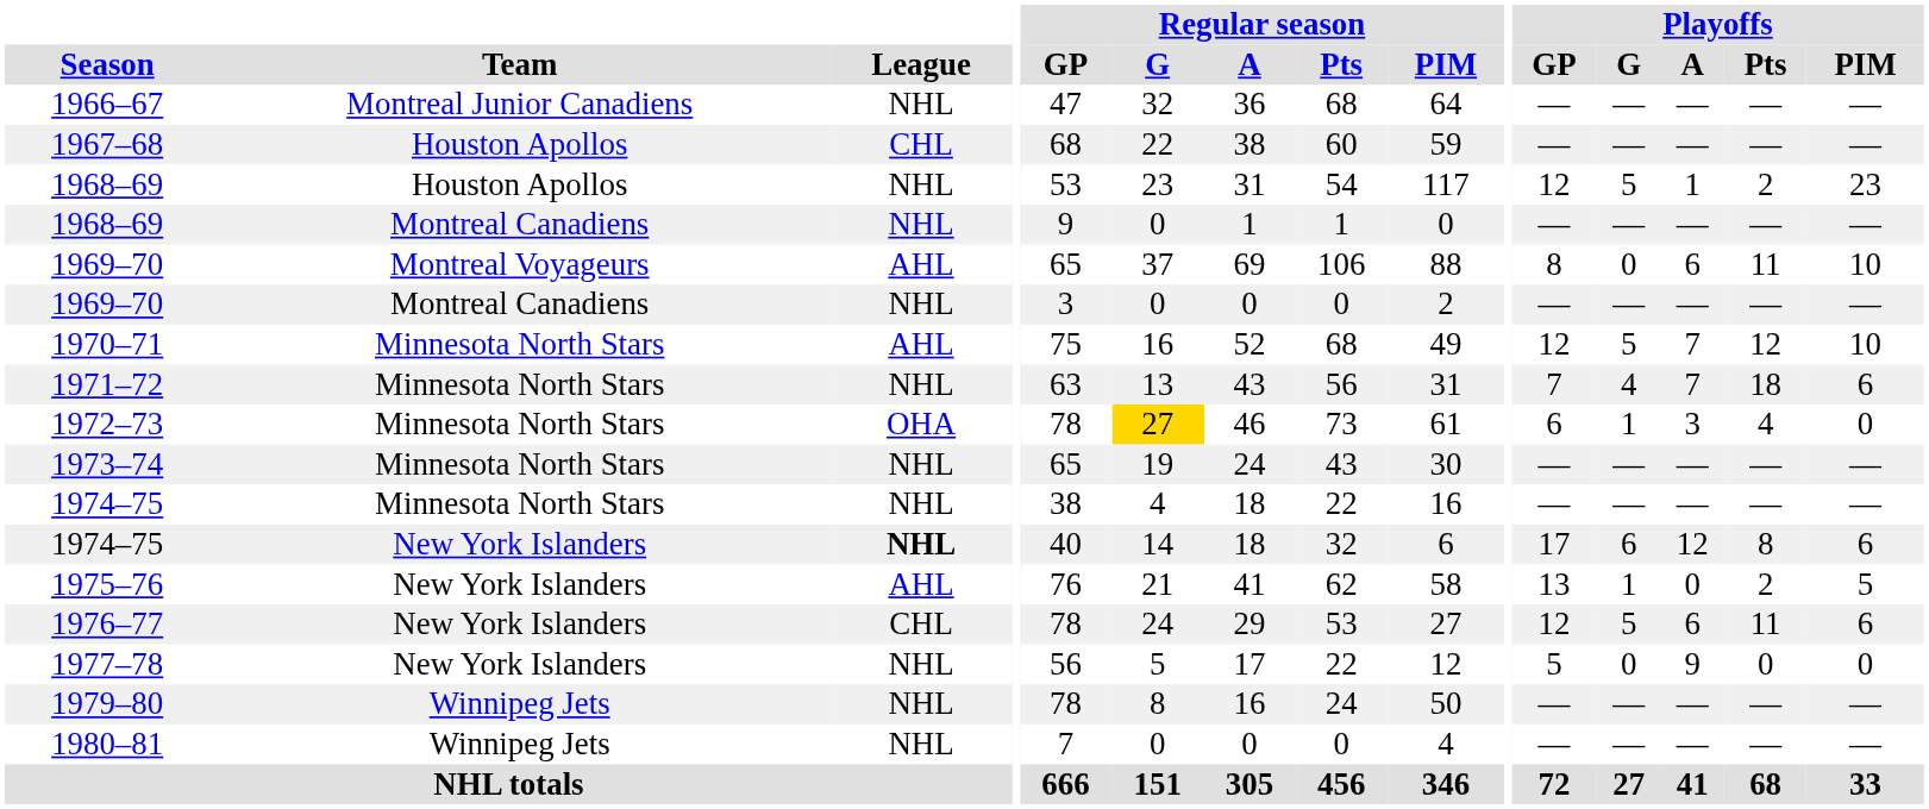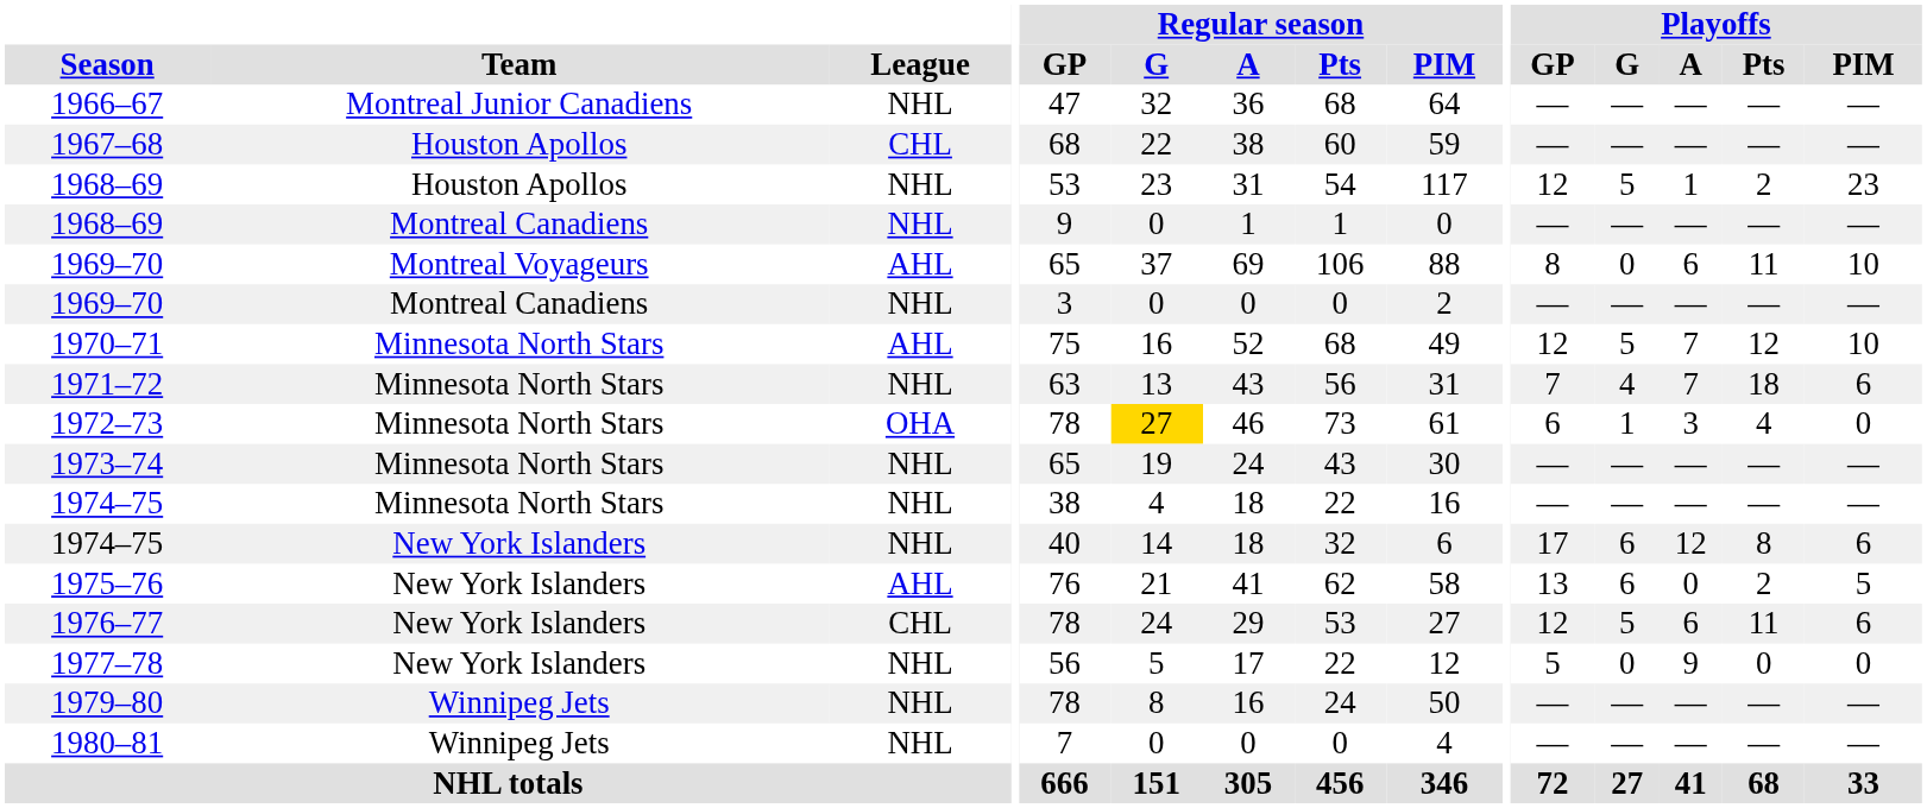1974–75 / New York Islanders | League: bold -> normal
1975–76 | Playoffs / G: 1 -> 6
